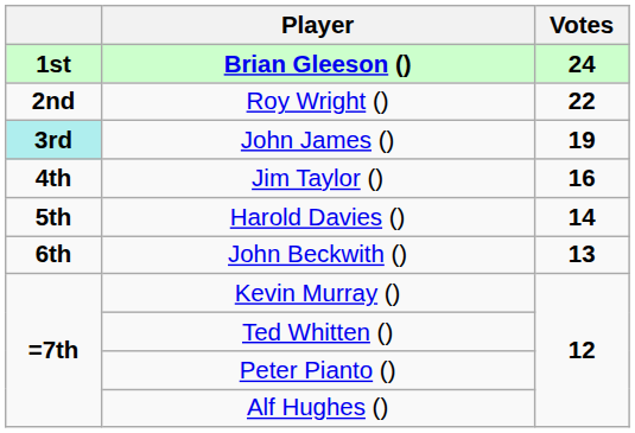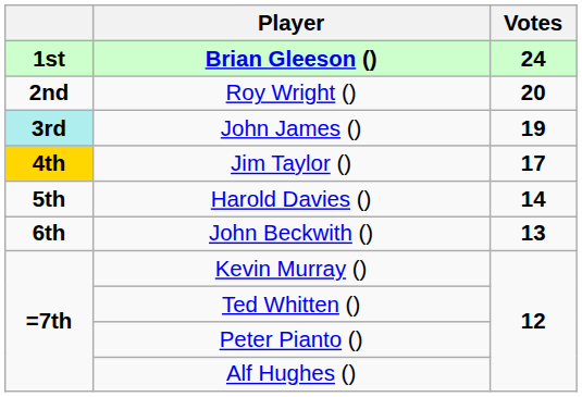Roy Wright () | Votes: 22 -> 20
Jim Taylor () | column 1: no background -> gold background
Jim Taylor () | Votes: 16 -> 17
